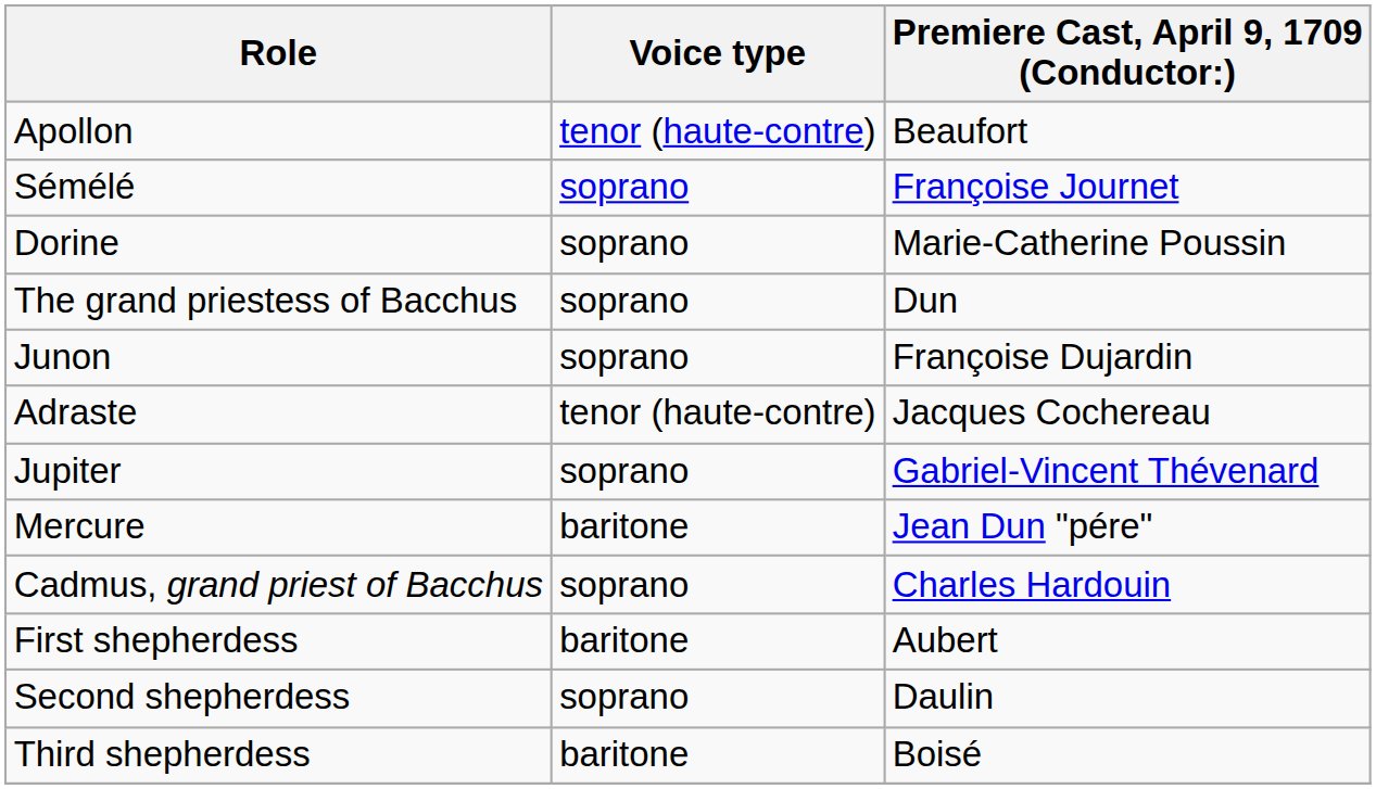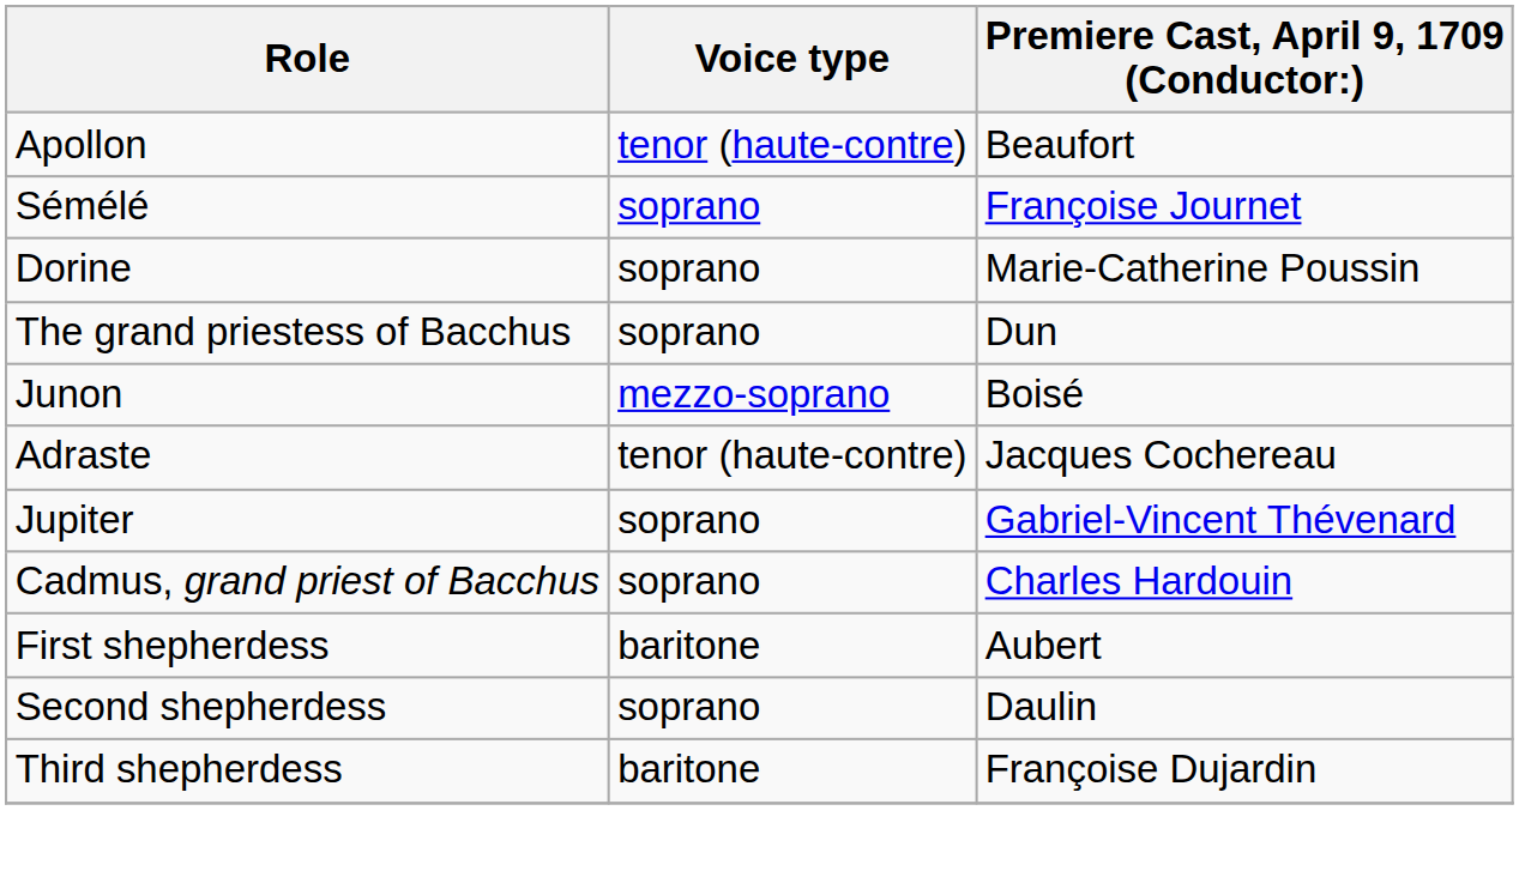Junon | Voice type: soprano -> mezzo-soprano
Junon | Premiere Cast, April 9, 1709 (Conductor:): Françoise Dujardin -> Boisé
- row: Mercure | baritone | Jean Dun "pére"
Third shepherdess | Premiere Cast, April 9, 1709 (Conductor:): Boisé -> Françoise Dujardin
